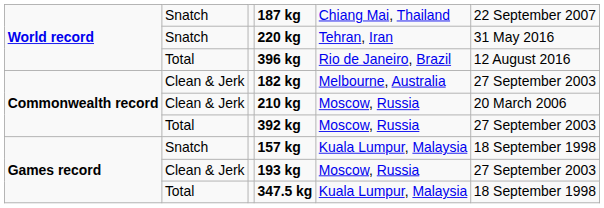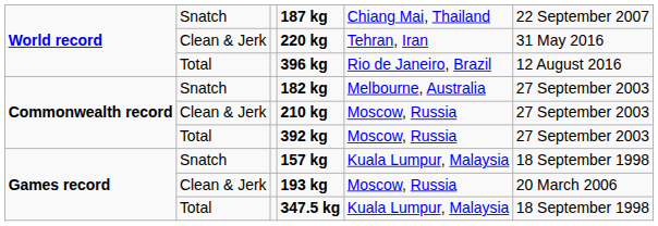220 kg | column 2: Snatch -> Clean & Jerk
182 kg | column 2: Clean & Jerk -> Snatch
210 kg | column 6: 20 March 2006 -> 27 September 2003
193 kg | column 6: 27 September 2003 -> 20 March 2006
